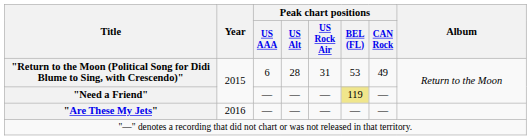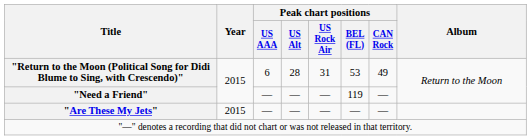"Need a Friend" | Peak chart positions / BEL (FL): khaki background -> no background
"Are These My Jets" | Year: 2016 -> 2015
